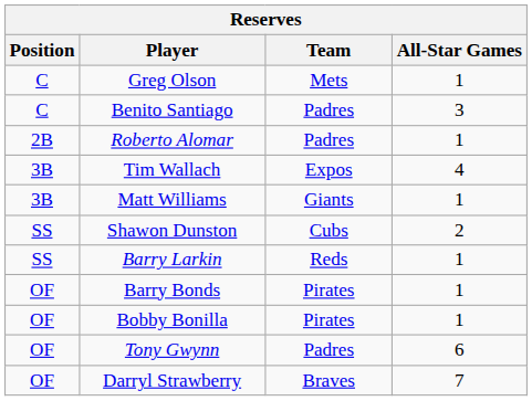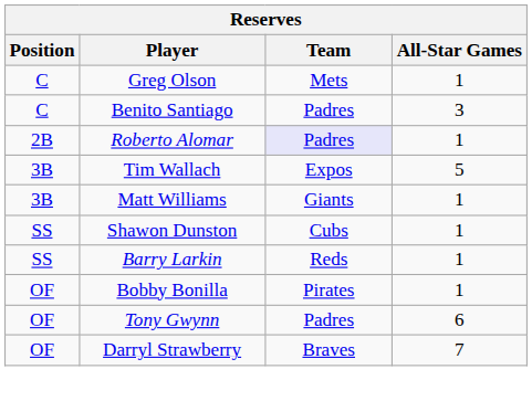Roberto Alomar | Team: no background -> lavender background
Tim Wallach | All-Star Games: 4 -> 5
Shawon Dunston | All-Star Games: 2 -> 1
- row: OF | Barry Bonds | Pirates | 1
